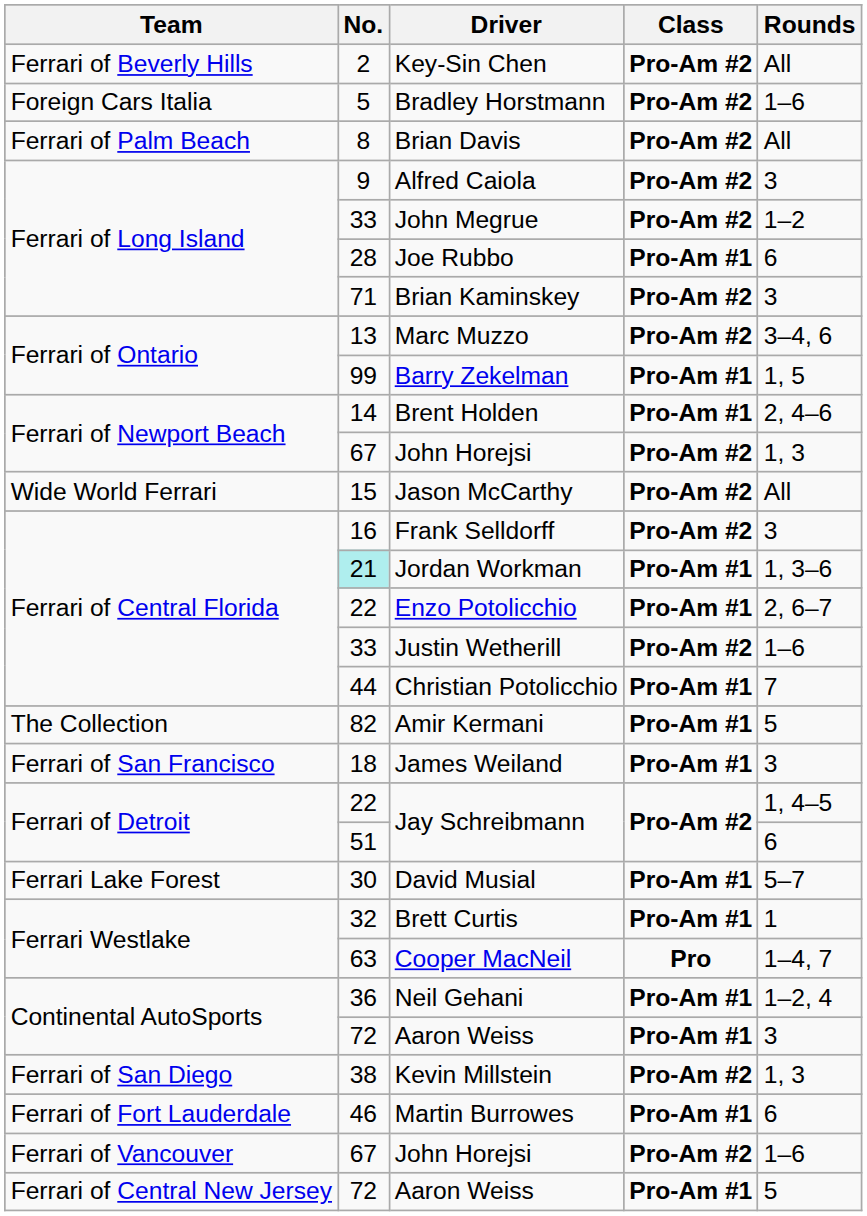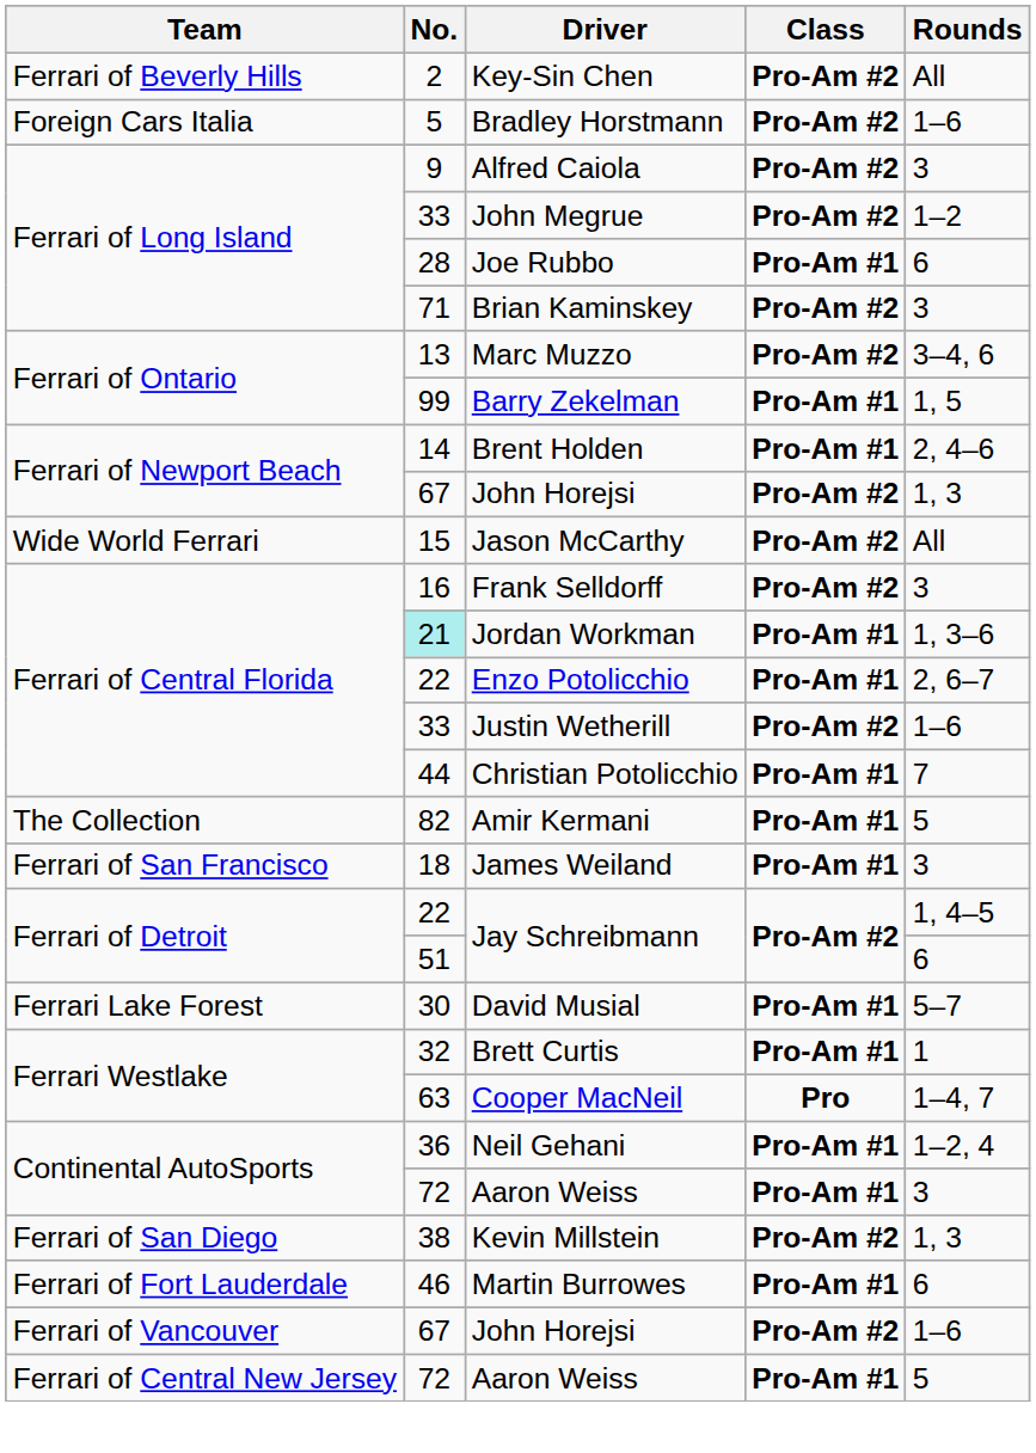- row: Ferrari of Palm Beach | 8 | Brian Davis | Pro-Am #2 | All
